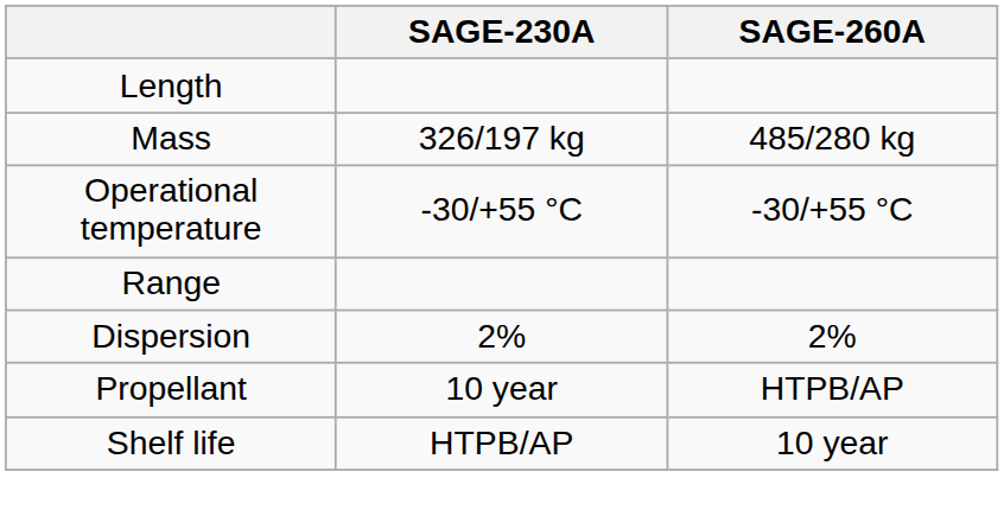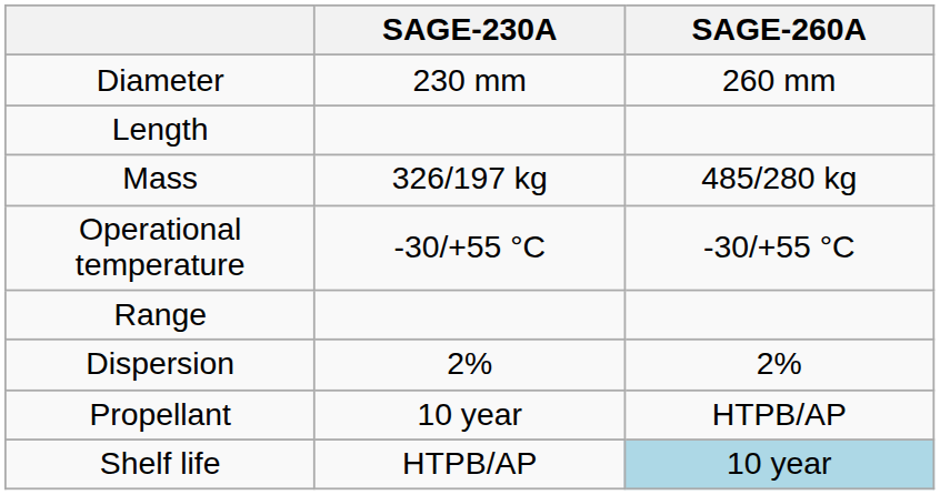+ row: Diameter | 230 mm | 260 mm
Shelf life | SAGE-260A: no background -> lightblue background
